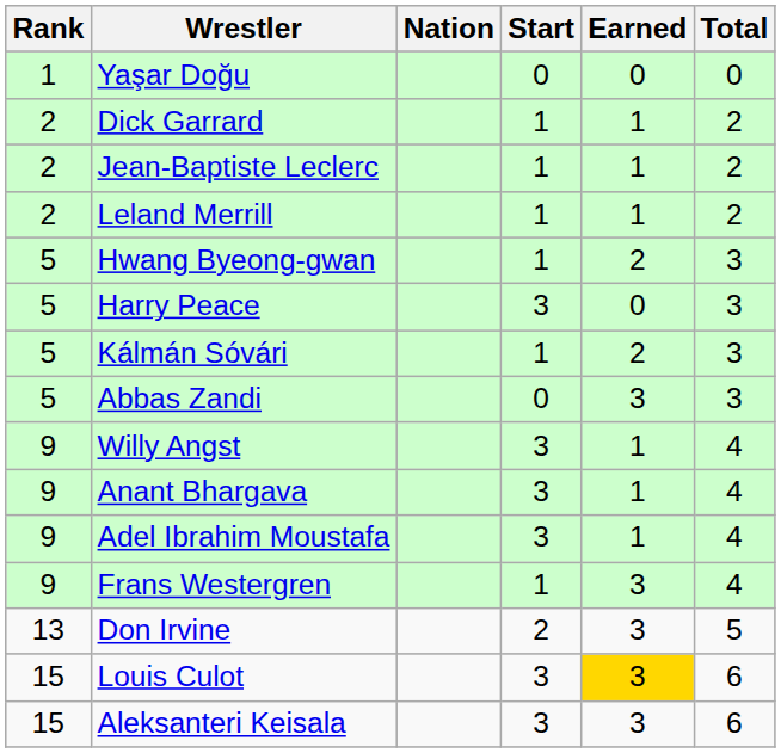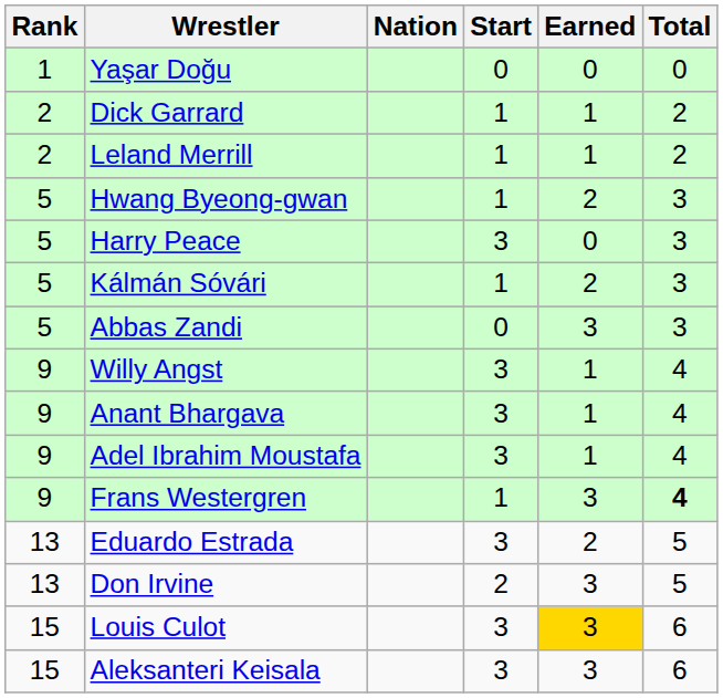- row: 2 | Jean-Baptiste Leclerc | 1 | 1 | 2
Frans Westergren | Total: normal -> bold
+ row: 13 | Eduardo Estrada | 3 | 2 | 5
